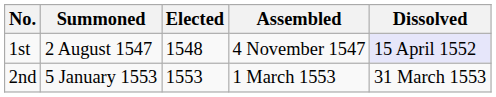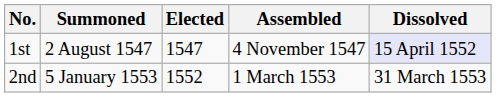1st | Elected: 1548 -> 1547
2nd | Elected: 1553 -> 1552
